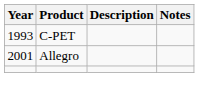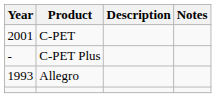C-PET | Year: 1993 -> 2001
+ row: - | C-PET Plus
Allegro | Year: 2001 -> 1993
